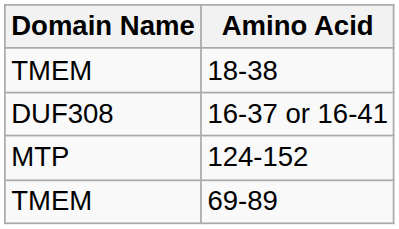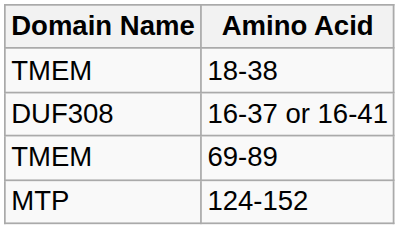rows swapped: 69-89 <-> 124-152
